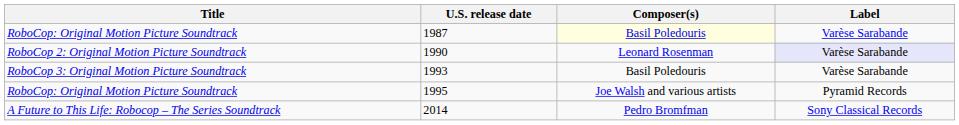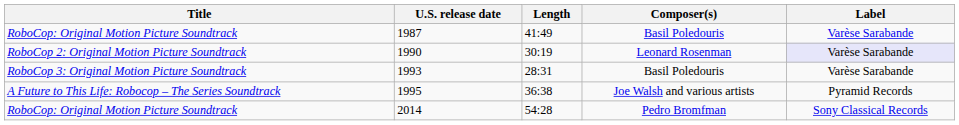+ column: Length | 41:49 | 30:19 | 28:31 | 36:38 | 54:28
1987 | Composer(s): lightyellow background -> no background
1995 | Title: RoboCop: Original Motion Picture Soundtrack -> A Future to This Life: Robocop – The Series Soundtrack
2014 | Title: A Future to This Life: Robocop – The Series Soundtrack -> RoboCop: Original Motion Picture Soundtrack
